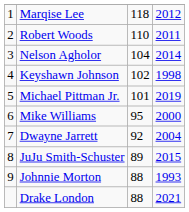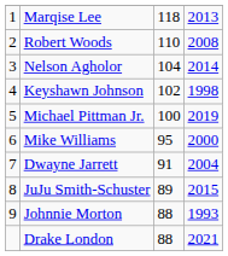Marqise Lee | column 4: 2012 -> 2013
Robert Woods | column 4: 2011 -> 2008
Michael Pittman Jr. | column 3: 101 -> 100
Dwayne Jarrett | column 3: 92 -> 91
